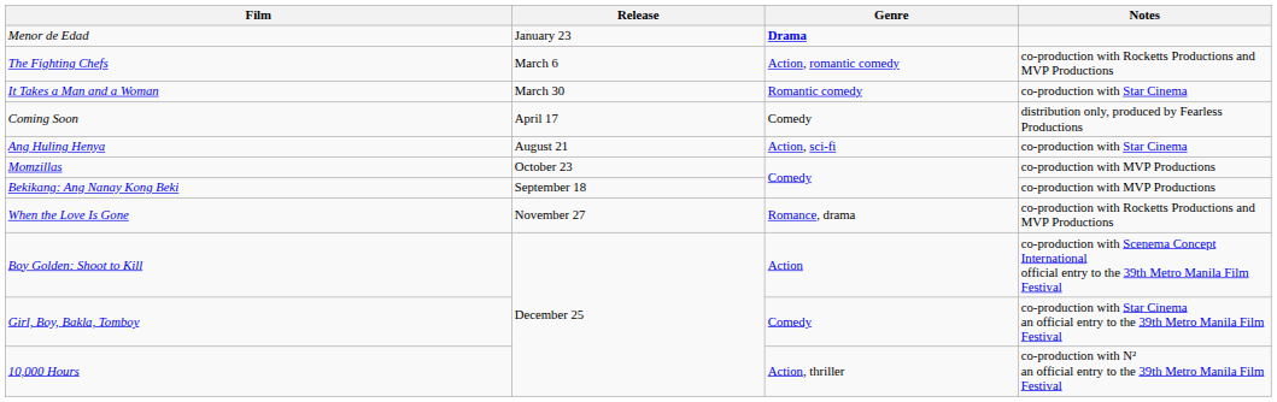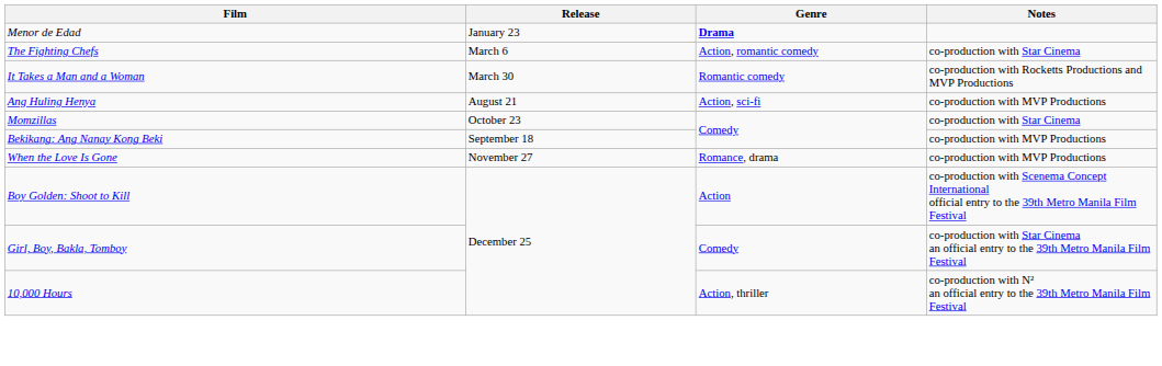The Fighting Chefs | Notes: co-production with Rocketts Productions and MVP Productions -> co-production with Star Cinema
It Takes a Man and a Woman | Notes: co-production with Star Cinema -> co-production with Rocketts Productions and MVP Productions
- row: Coming Soon | April 17 | Comedy | distribution only, produced by Fearless Productions
Ang Huling Henya | Notes: co-production with Star Cinema -> co-production with MVP Productions
Momzillas | Notes: co-production with MVP Productions -> co-production with Star Cinema
When the Love Is Gone | Notes: co-production with Rocketts Productions and MVP Productions -> co-production with MVP Productions
